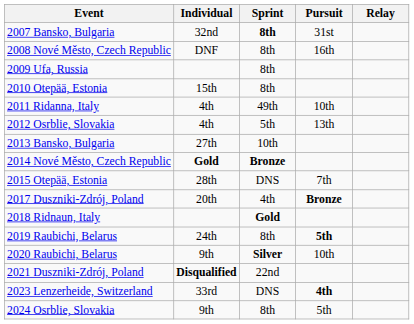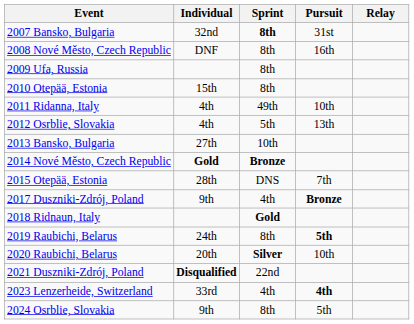2017 Duszniki-Zdrój, Poland | Individual: 20th -> 9th
2020 Raubichi, Belarus | Individual: 9th -> 20th
2023 Lenzerheide, Switzerland | Sprint: DNS -> 4th
